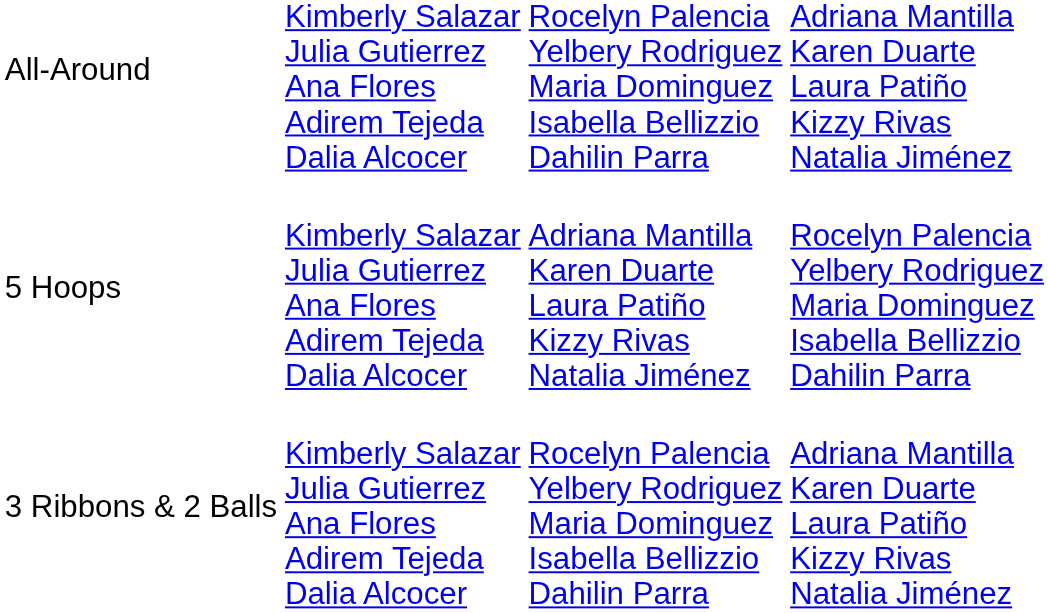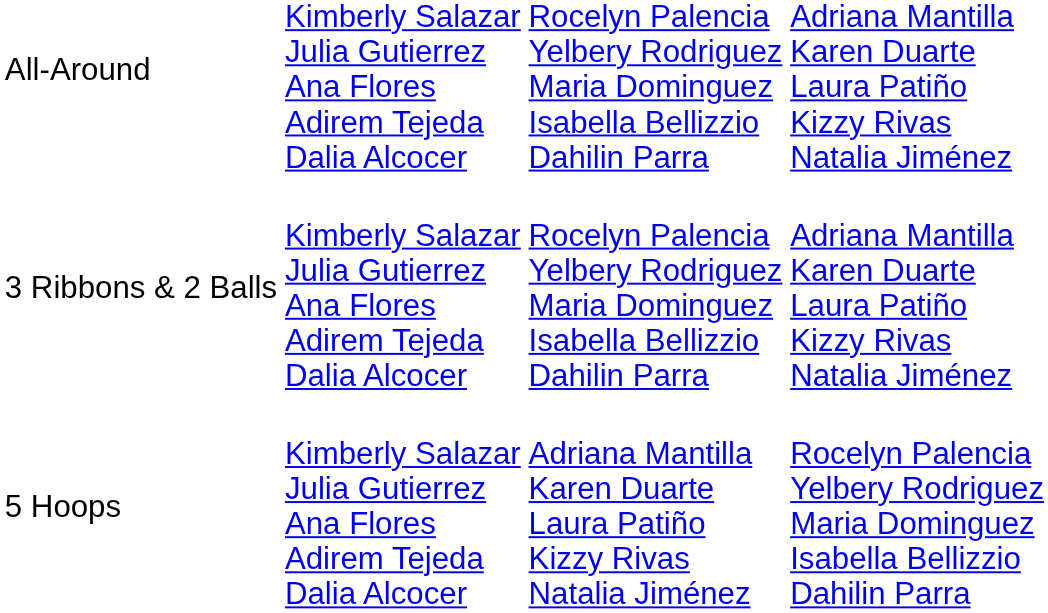rows swapped: 5 Hoops <-> 3 Ribbons & 2 Balls
